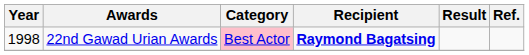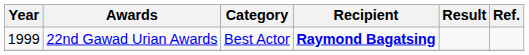22nd Gawad Urian Awards | Year: 1998 -> 1999
22nd Gawad Urian Awards | Category: pink background -> no background
